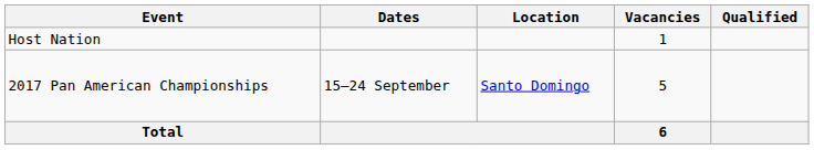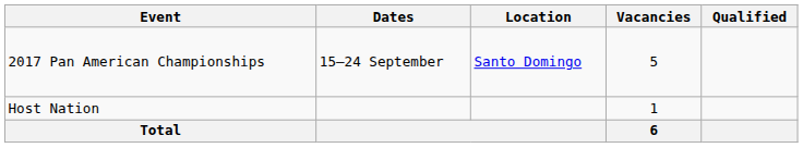rows swapped: Host Nation <-> 2017 Pan American Championships
